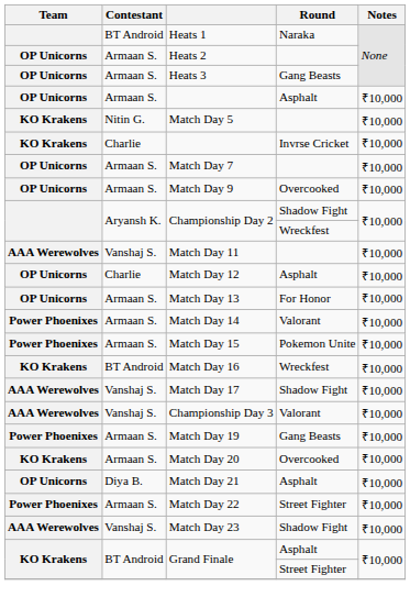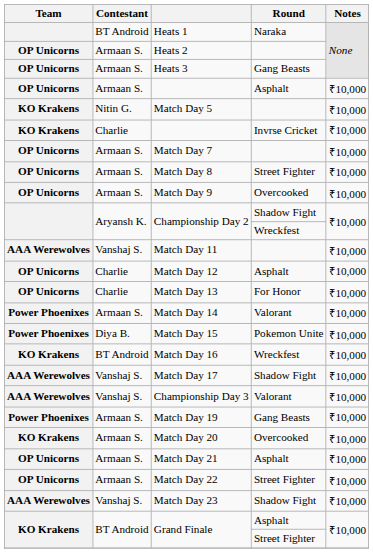+ row: OP Unicorns | Armaan S. | Match Day 8 | Street Fighter | ₹10,000
Match Day 13 | Contestant: Armaan S. -> Charlie
Match Day 15 | Contestant: Armaan S. -> Diya B.
Match Day 21 | Contestant: Diya B. -> Armaan S.
Match Day 22 | Team: Power Phoenixes -> OP Unicorns
